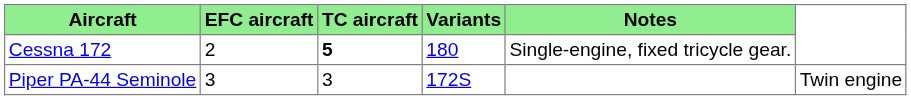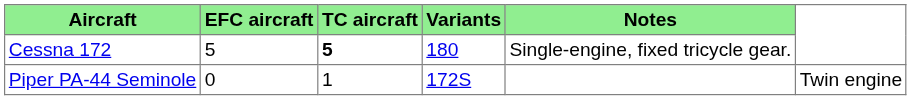Cessna 172 | EFC aircraft: 2 -> 5
Piper PA-44 Seminole | EFC aircraft: 3 -> 0
Piper PA-44 Seminole | TC aircraft: 3 -> 1
